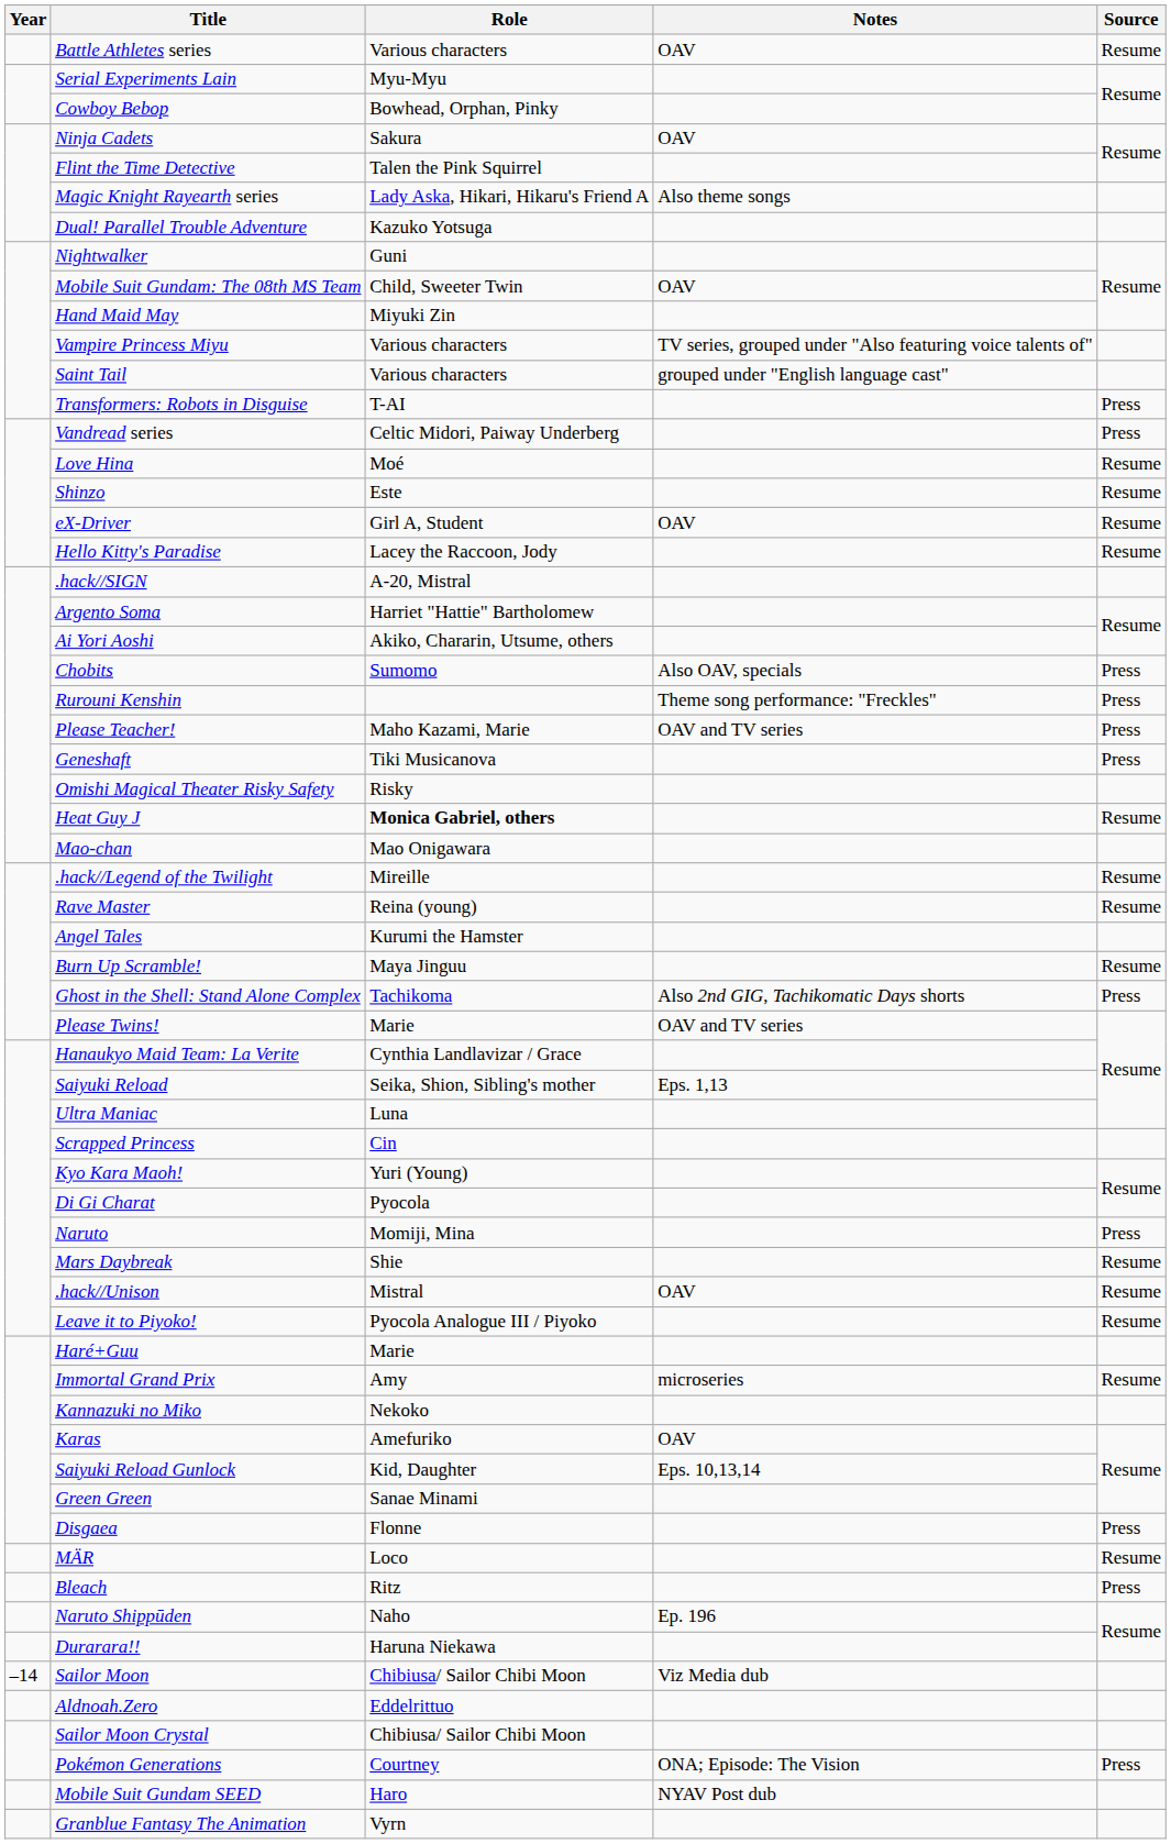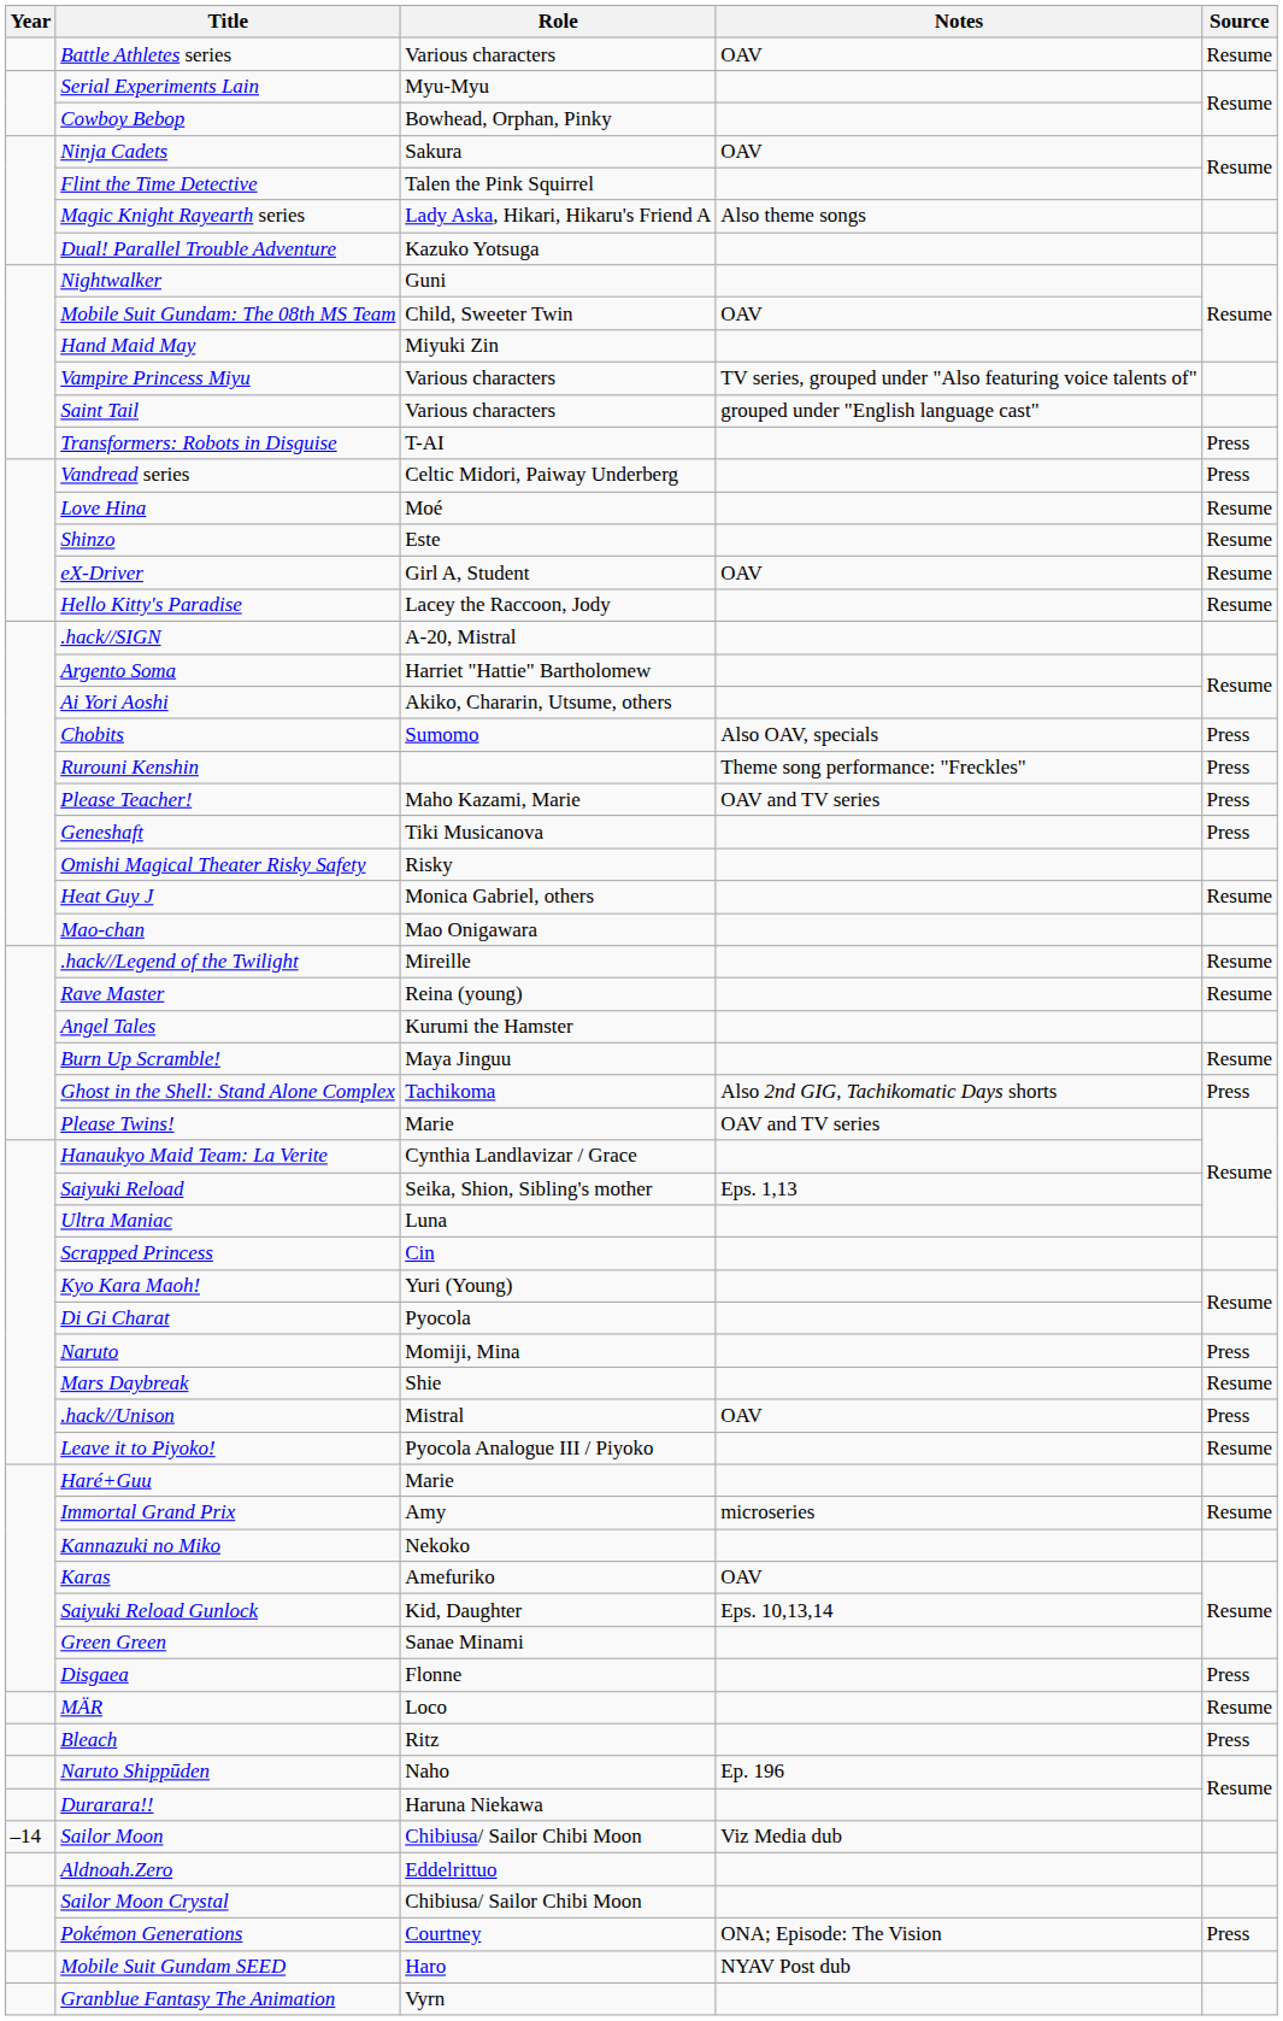Heat Guy J | Role: bold -> normal
.hack//Unison | Source: Resume -> Press
